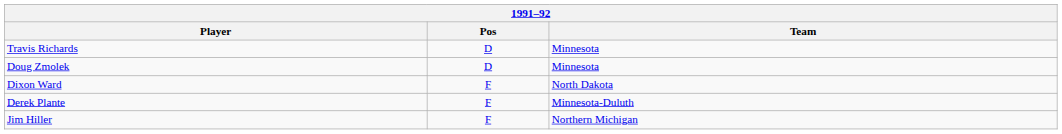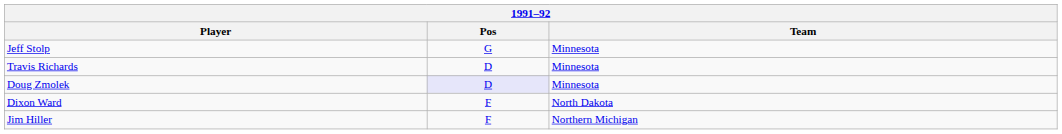+ row: Jeff Stolp | G | Minnesota
Doug Zmolek | Pos: no background -> lavender background
- row: Derek Plante | F | Minnesota-Duluth
